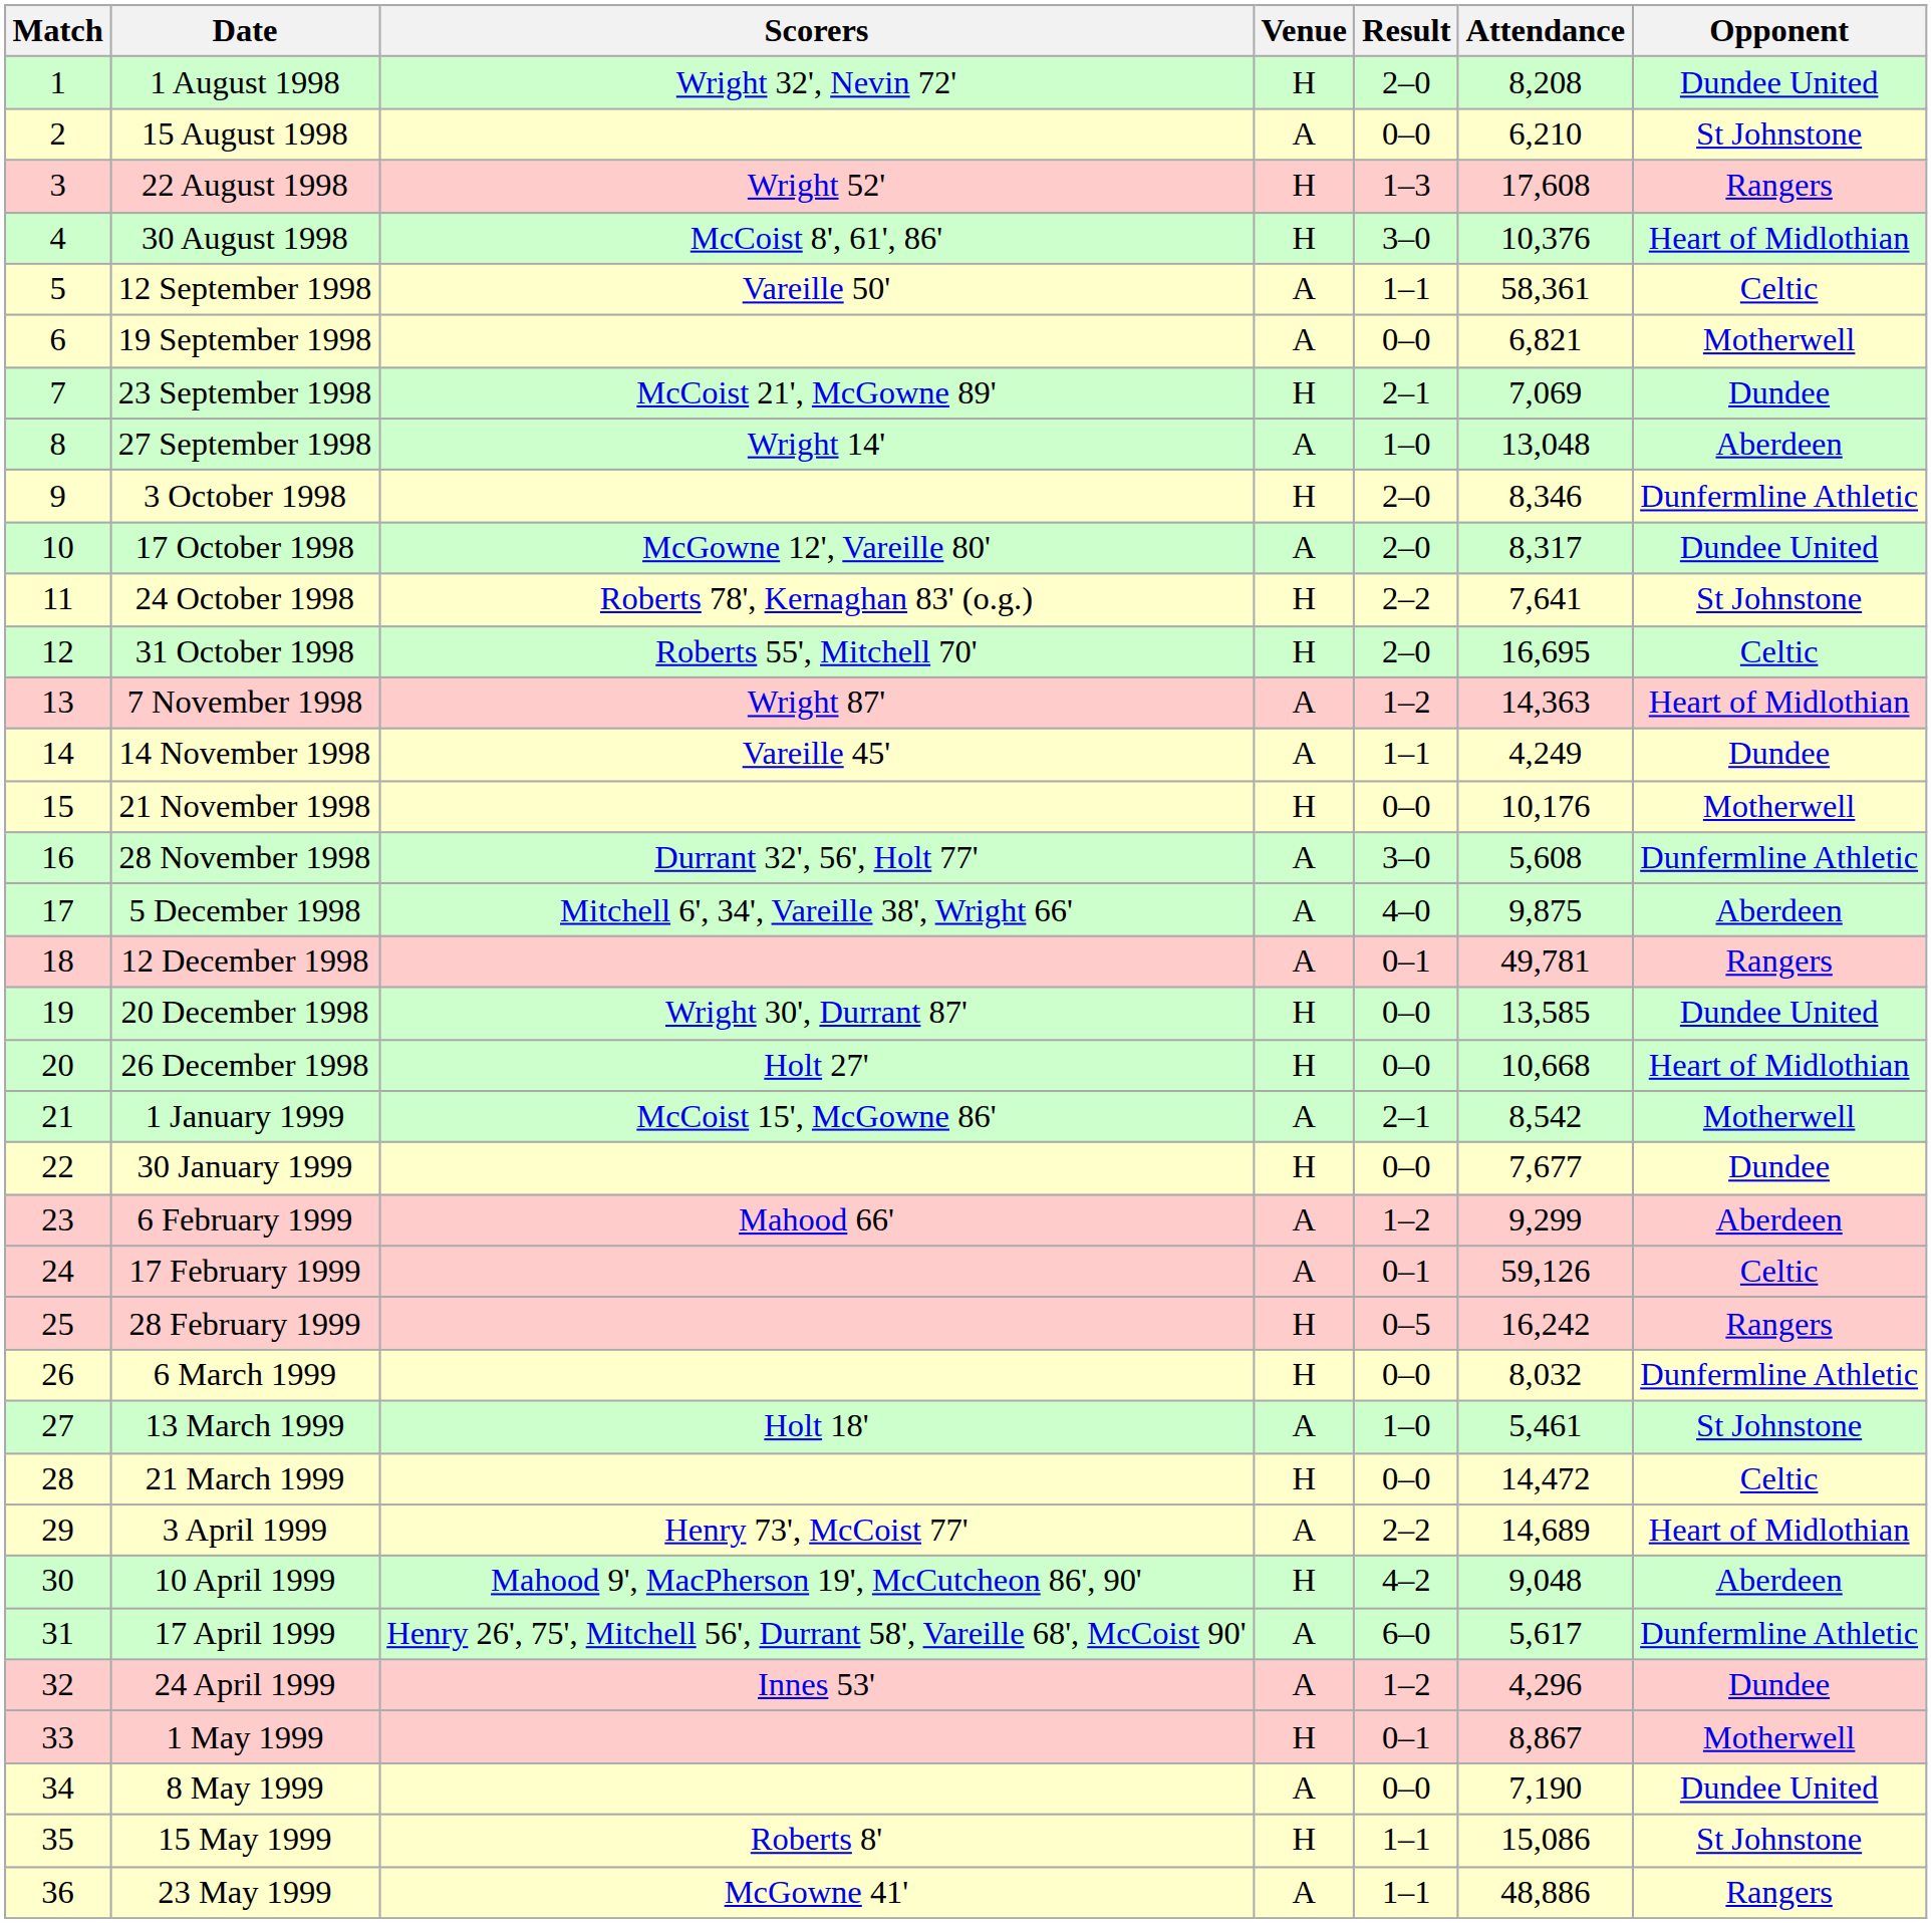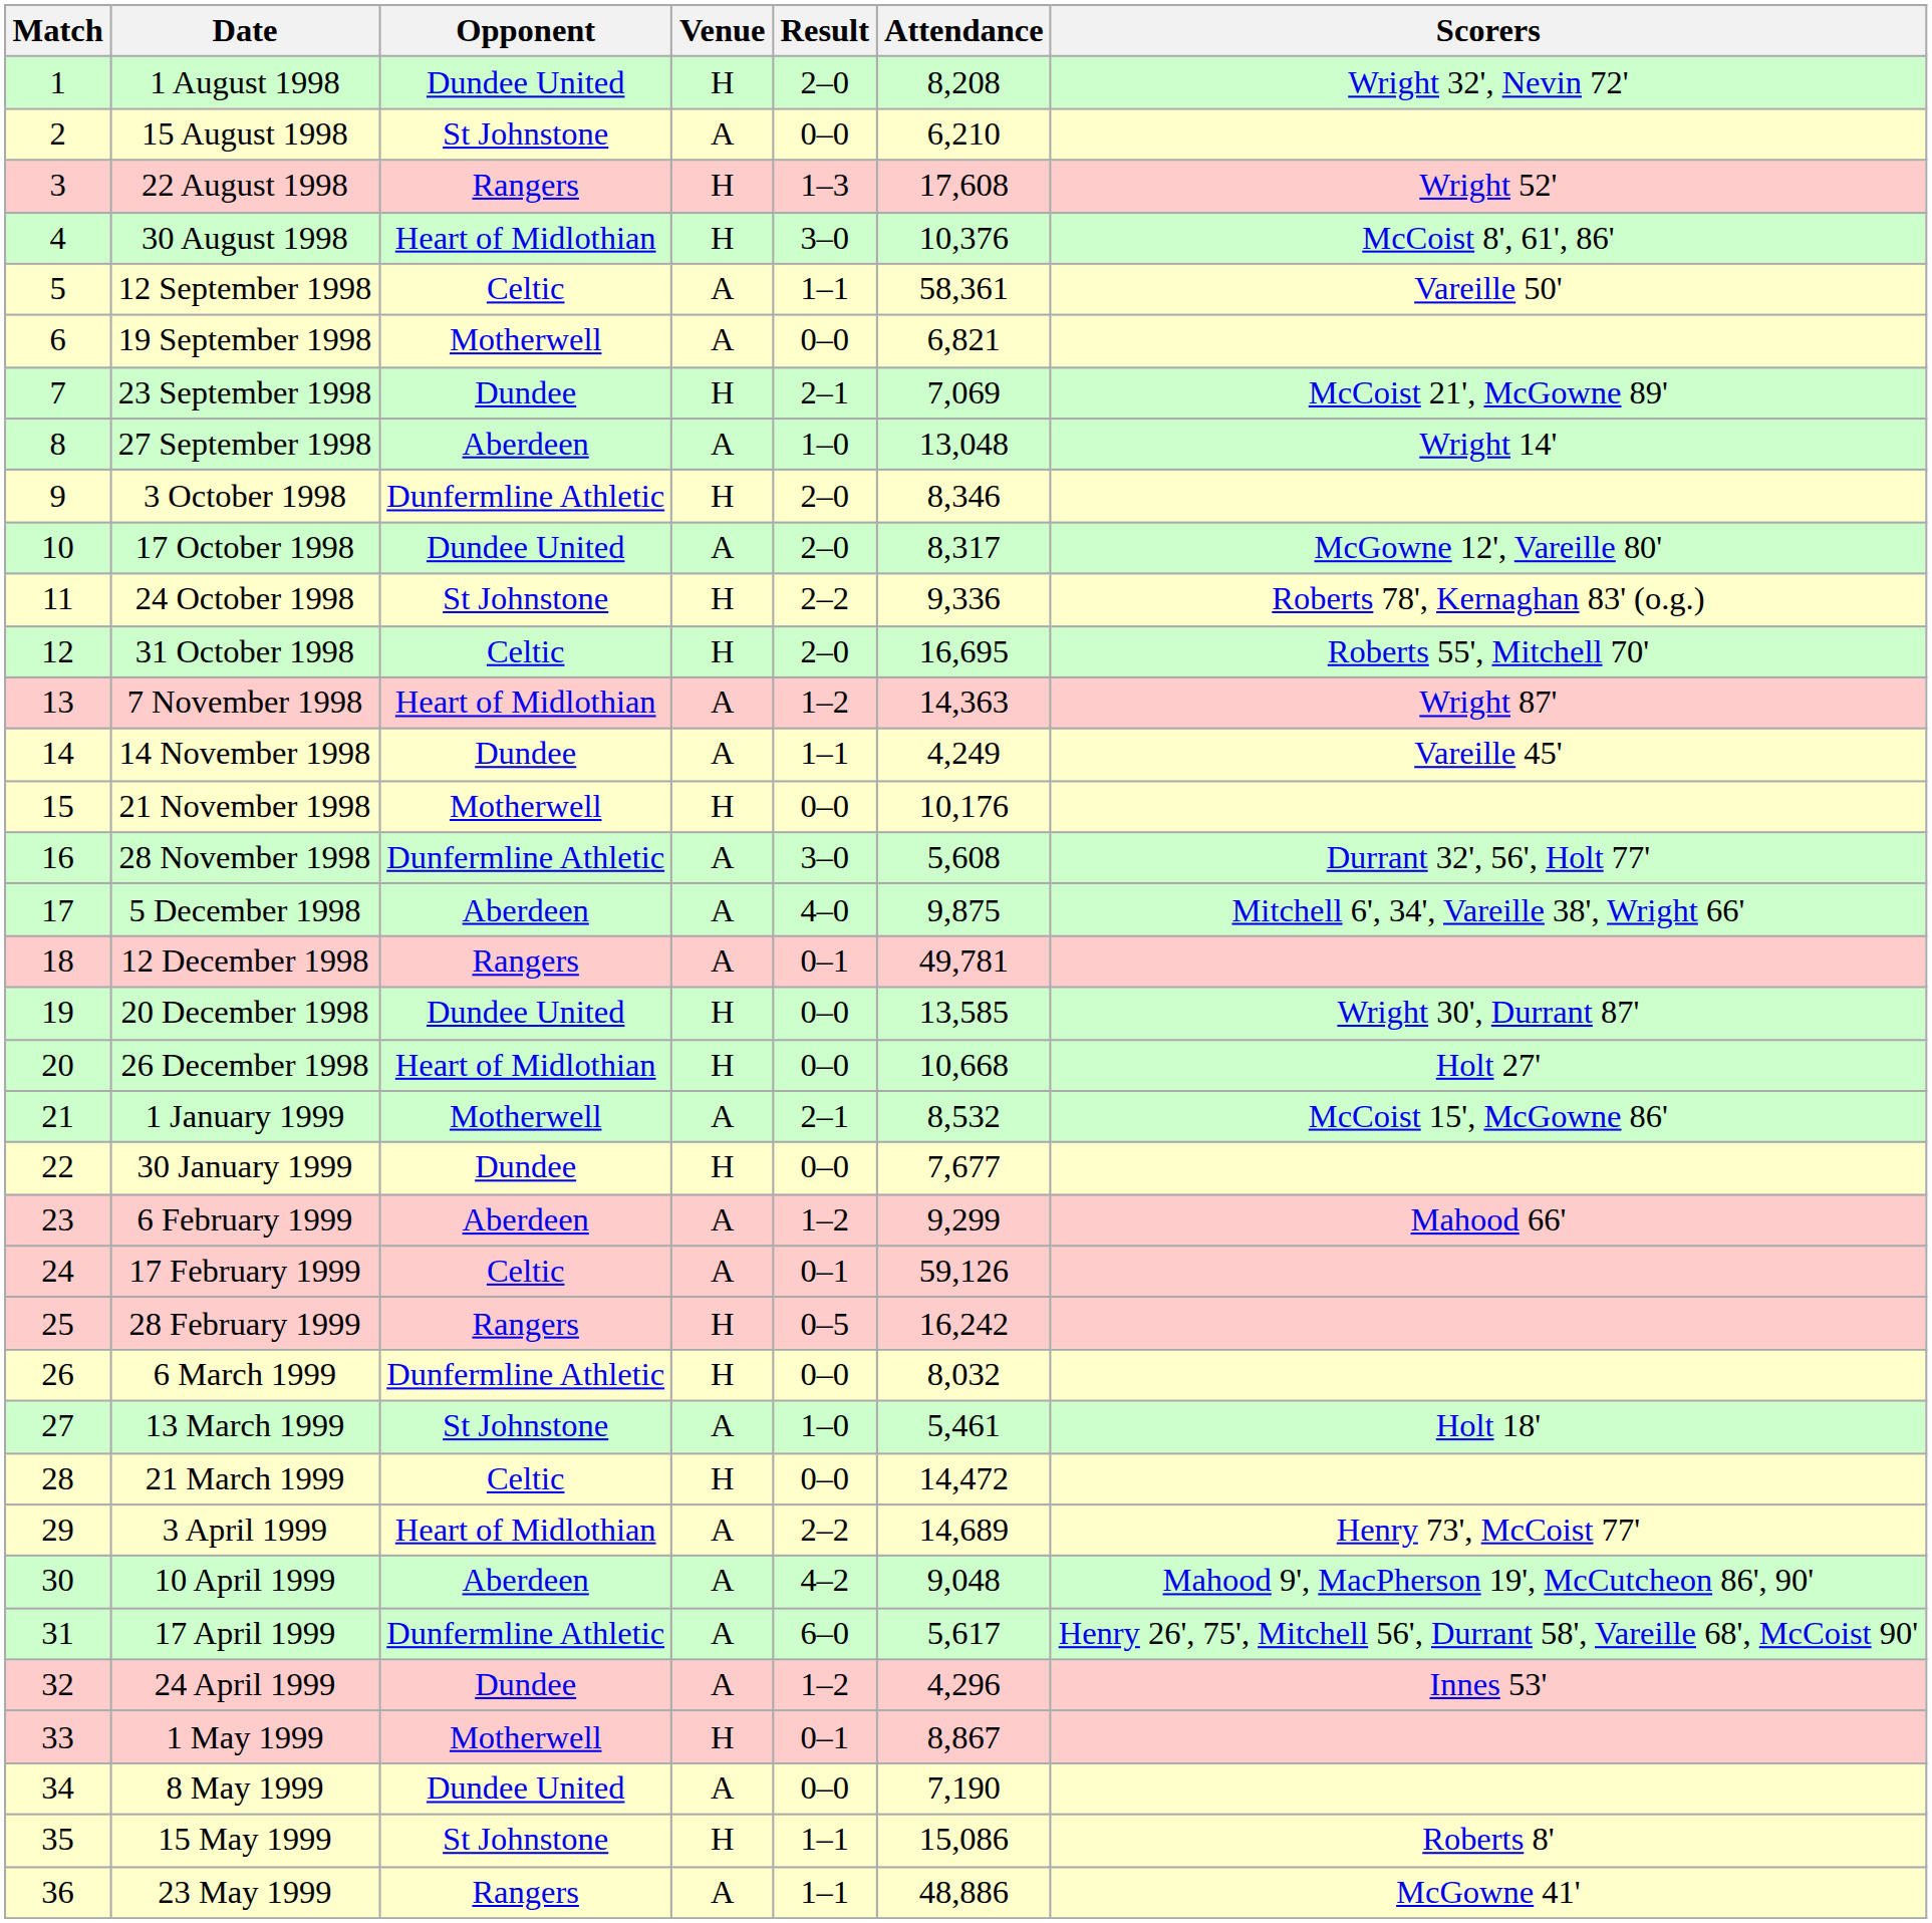columns swapped: Opponent <-> Scorers
24 October 1998 | Attendance: 7,641 -> 9,336
1 January 1999 | Attendance: 8,542 -> 8,532
10 April 1999 | Venue: H -> A
